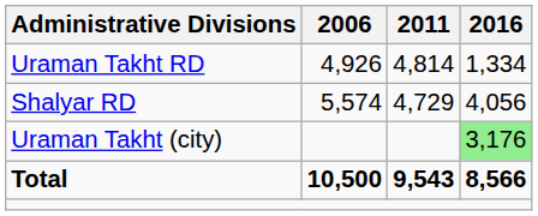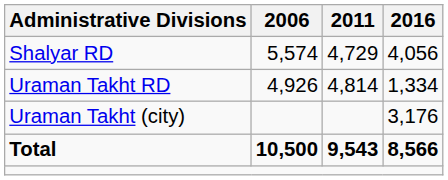rows swapped: Shalyar RD <-> Uraman Takht RD
Uraman Takht (city) | 2016: lightgreen background -> no background
